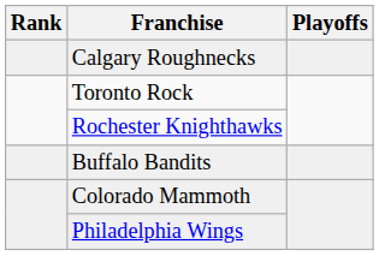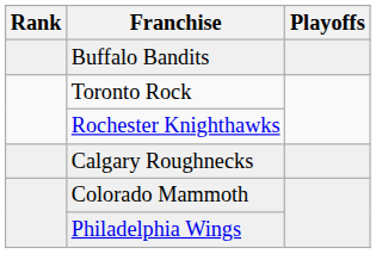rows swapped: Buffalo Bandits <-> Calgary Roughnecks
